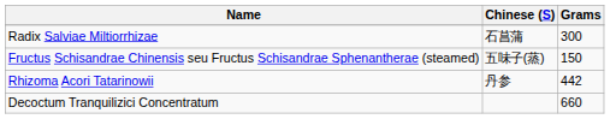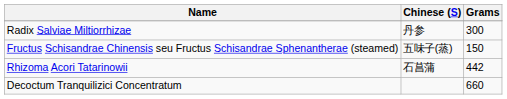Radix Salviae Miltiorrhizae | Chinese (S): 石菖蒲 -> 丹参
Rhizoma Acori Tatarinowii | Chinese (S): 丹参 -> 石菖蒲
